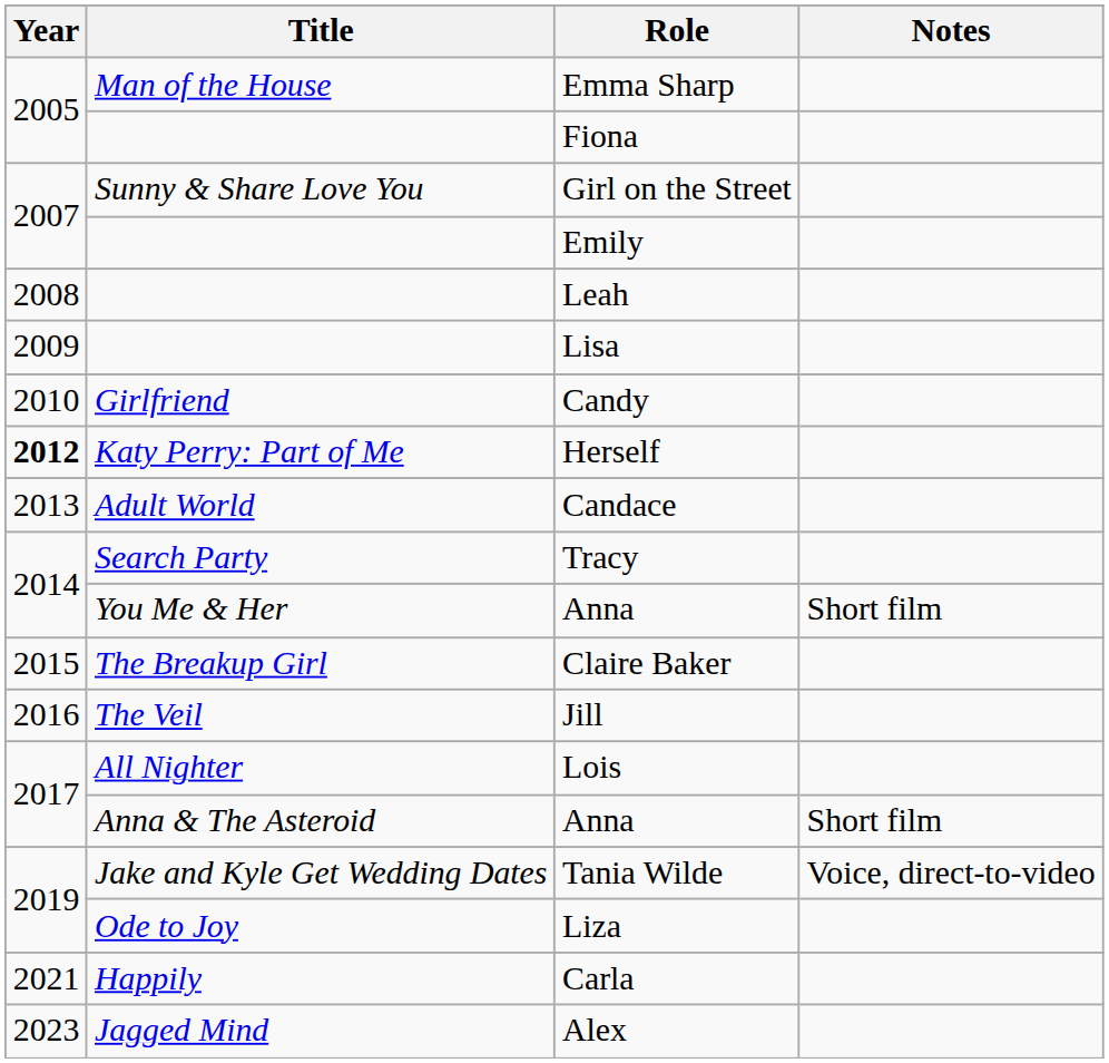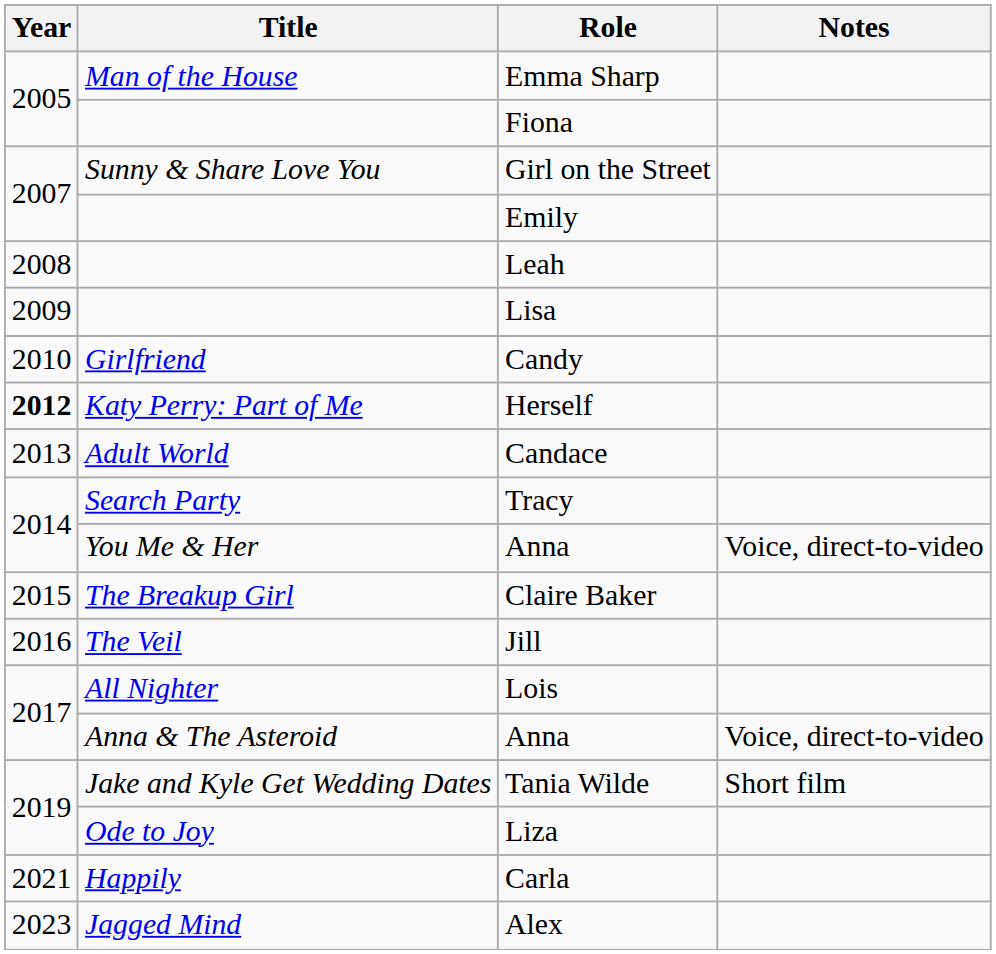You Me & Her / Anna | Notes: Short film -> Voice, direct-to-video
Anna & The Asteroid / Anna | Notes: Short film -> Voice, direct-to-video
Tania Wilde | Notes: Voice, direct-to-video -> Short film
